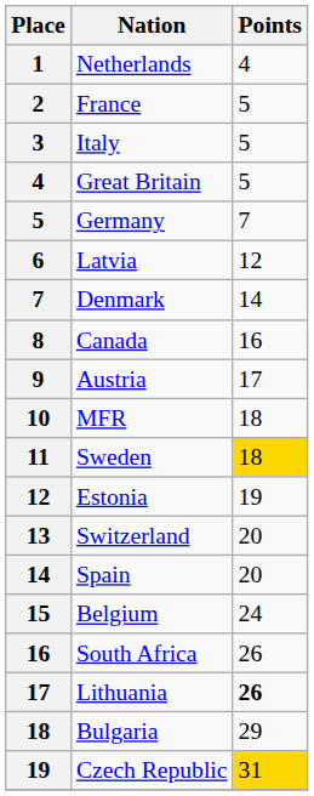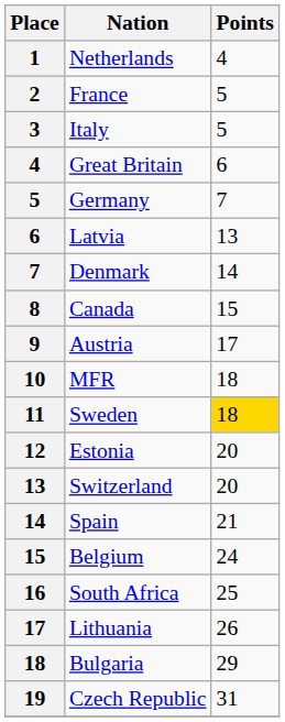Great Britain | Points: 5 -> 6
Latvia | Points: 12 -> 13
Canada | Points: 16 -> 15
Estonia | Points: 19 -> 20
Spain | Points: 20 -> 21
South Africa | Points: 26 -> 25
Lithuania | Points: bold -> normal
Czech Republic | Points: gold background -> no background
